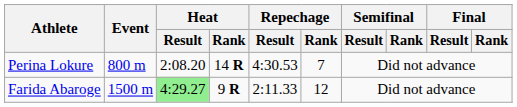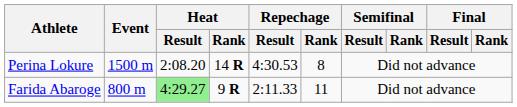Perina Lokure | Event: 800 m -> 1500 m
Perina Lokure | Repechage / Rank: 7 -> 8
Farida Abaroge | Event: 1500 m -> 800 m
Farida Abaroge | Repechage / Rank: 12 -> 11
